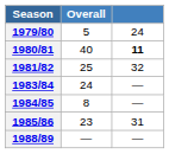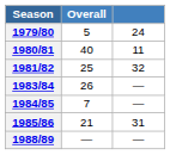1980/81 | column 3: bold -> normal
1983/84 | Overall: 24 -> 26
1984/85 | Overall: 8 -> 7
1985/86 | Overall: 23 -> 21
